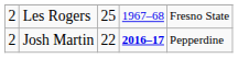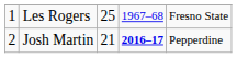Les Rogers | column 1: 2 -> 1
Josh Martin | column 3: 22 -> 21
